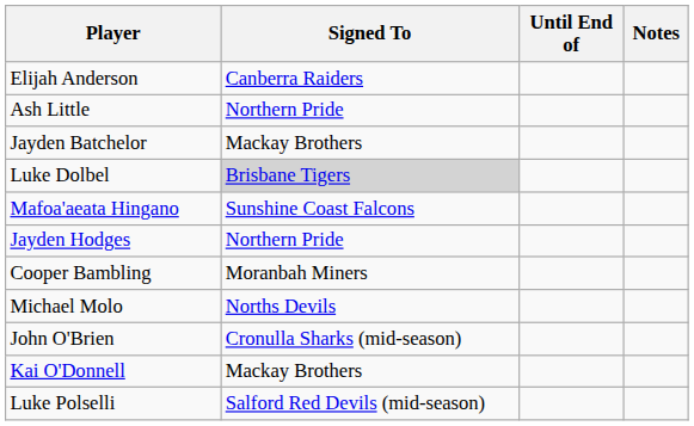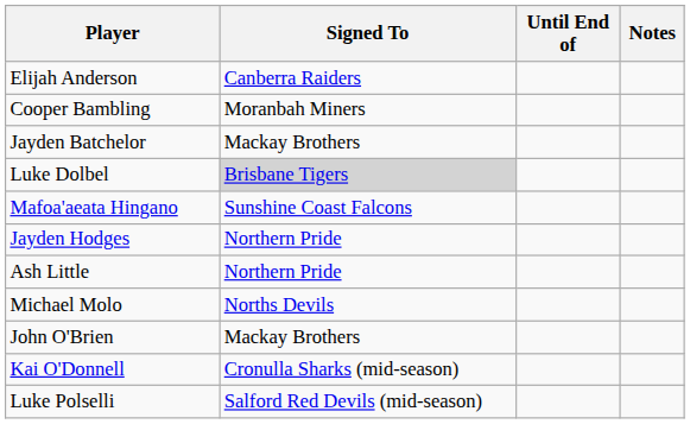rows swapped: Cooper Bambling <-> Ash Little
John O'Brien | Signed To: Cronulla Sharks (mid-season) -> Mackay Brothers
Kai O'Donnell | Signed To: Mackay Brothers -> Cronulla Sharks (mid-season)
